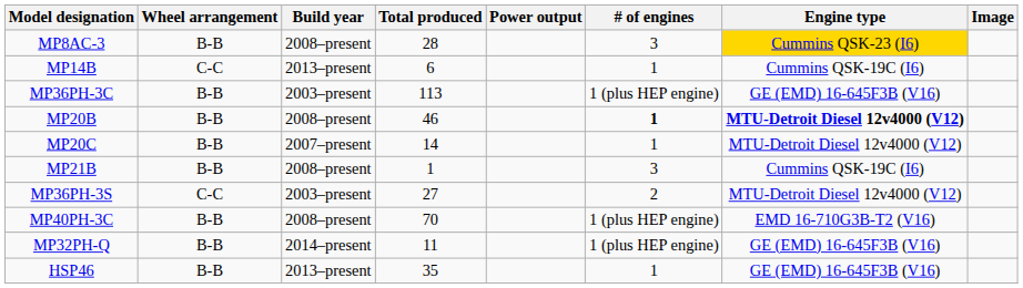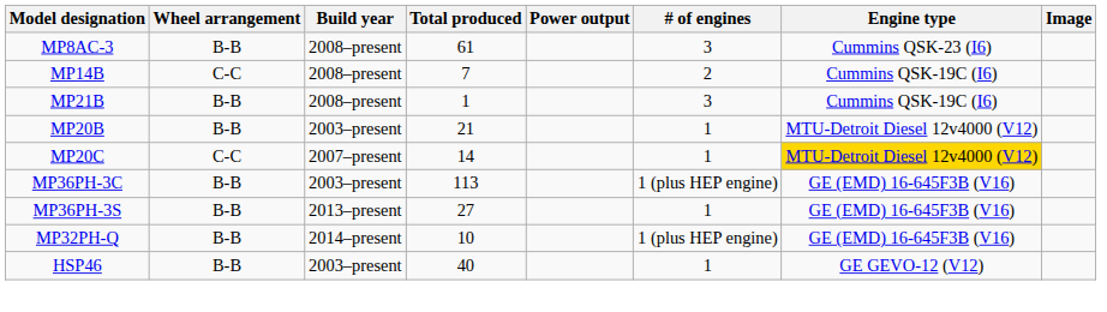MP8AC-3 | Total produced: 28 -> 61
MP8AC-3 | Engine type: gold background -> no background
MP14B | Build year: 2013–present -> 2008–present
MP14B | Total produced: 6 -> 7
MP14B | # of engines: 1 -> 2
rows swapped: MP21B <-> MP36PH-3C
MP20B | Build year: 2008–present -> 2003–present
MP20B | Total produced: 46 -> 21
MP20B | # of engines: bold -> normal
MP20B | Engine type: bold -> normal
MP20C | Wheel arrangement: B-B -> C-C
MP20C | Engine type: no background -> gold background
MP36PH-3S | Wheel arrangement: C-C -> B-B
MP36PH-3S | Build year: 2003–present -> 2013–present
MP36PH-3S | # of engines: 2 -> 1
MP36PH-3S | Engine type: MTU-Detroit Diesel 12v4000 (V12) -> GE (EMD) 16-645F3B (V16)
- row: MP40PH-3C | B-B | 2008–present | 70 | 1 (plus HEP engine) | EMD 16-710G3B-T2 (V16)
MP32PH-Q | Total produced: 11 -> 10
HSP46 | Build year: 2013–present -> 2003–present
HSP46 | Total produced: 35 -> 40
HSP46 | Engine type: GE (EMD) 16-645F3B (V16) -> GE GEVO-12 (V12)
